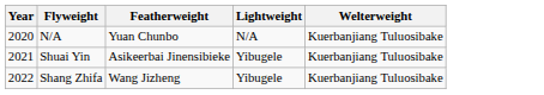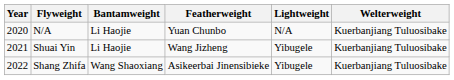+ column: Bantamweight | Li Haojie | Li Haojie | Wang Shaoxiang
Shuai Yin | Featherweight: Asikeerbai Jinensibieke -> Wang Jizheng
Shang Zhifa | Featherweight: Wang Jizheng -> Asikeerbai Jinensibieke
